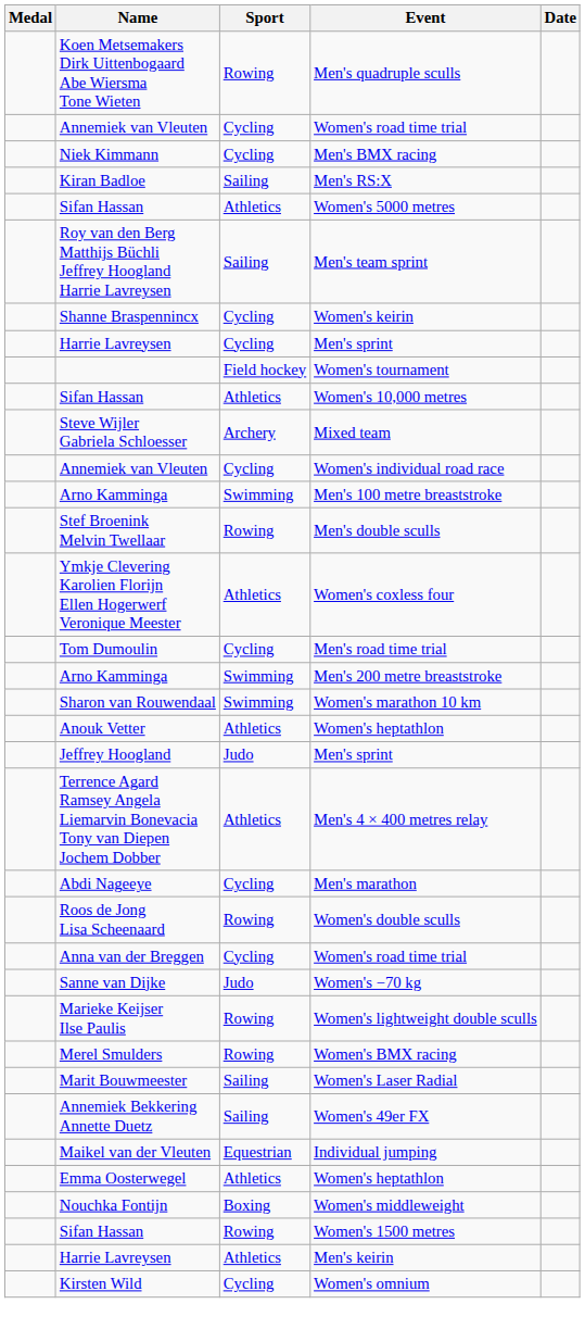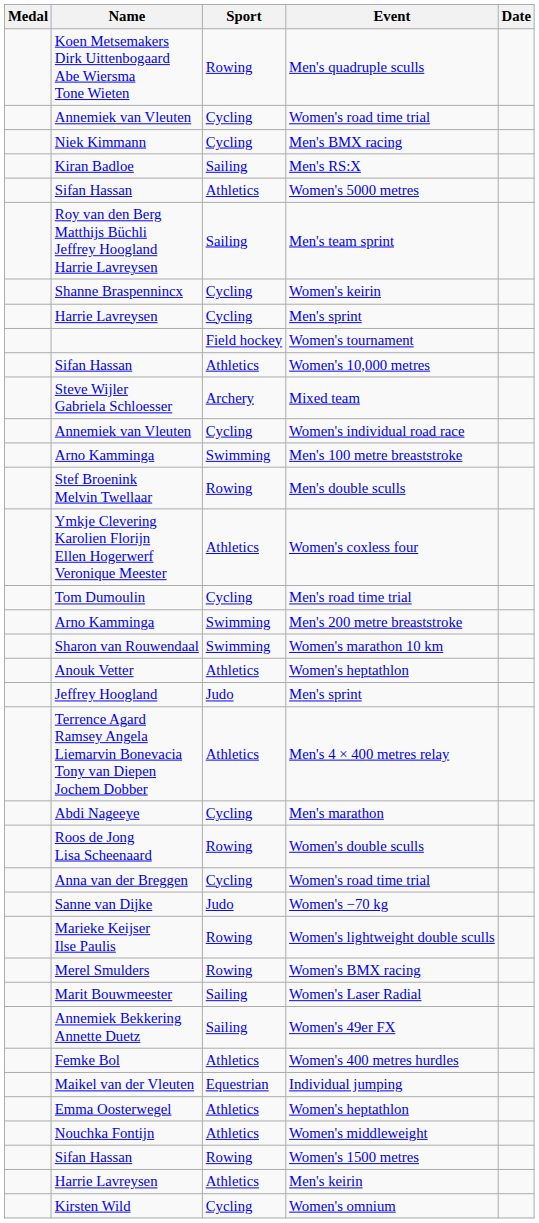+ row: Femke Bol | Athletics | Women's 400 metres hurdles
Women's middleweight | Sport: Boxing -> Athletics
